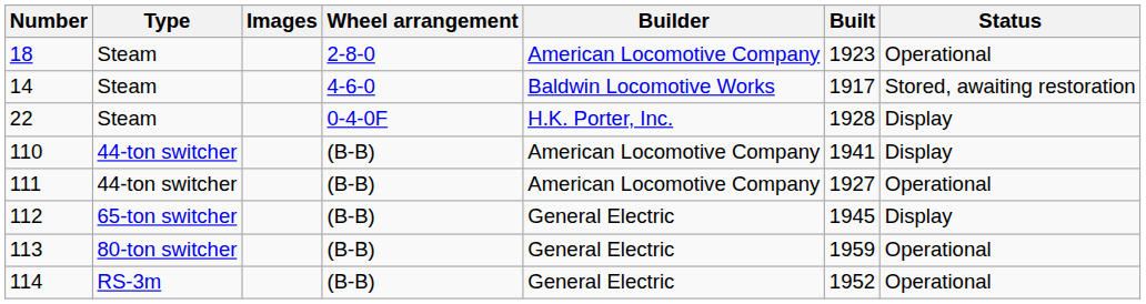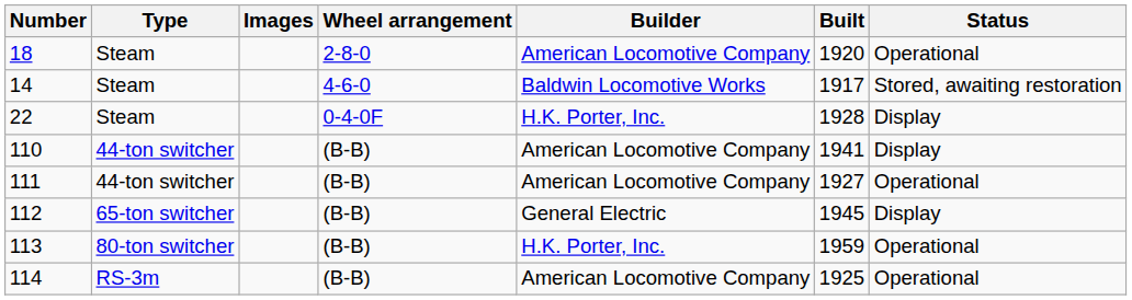18 | Built: 1923 -> 1920
113 | Builder: General Electric -> H.K. Porter, Inc.
114 | Builder: General Electric -> American Locomotive Company
114 | Built: 1952 -> 1925
